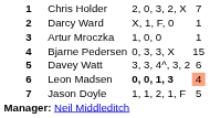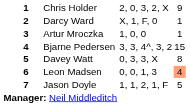Chris Holder | column 5: 7 -> 9
Bjarne Pedersen | column 4: 0, 3, 3, X -> 3, 3, 4^, 3, 2
Davey Watt | column 4: 3, 3, 4^, 3, 2 -> 0, 3, 3, X
Davey Watt | column 5: 6 -> 8
Leon Madsen | column 4: bold -> normal
